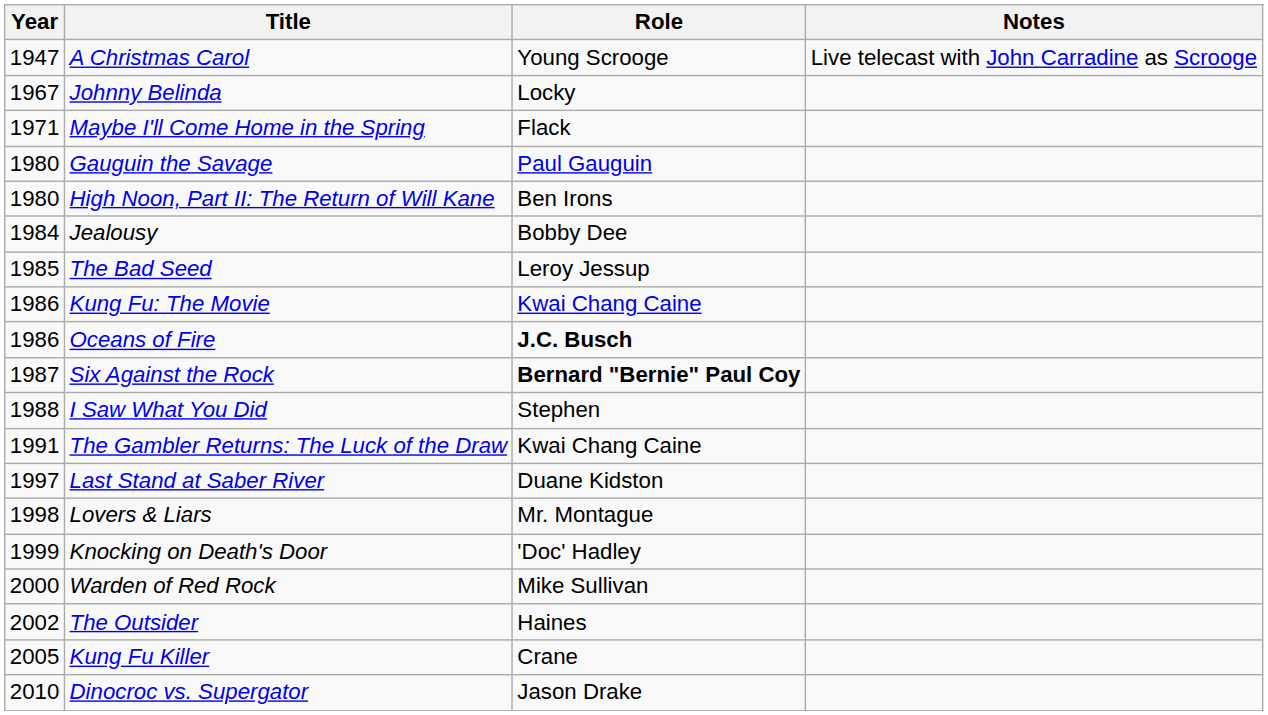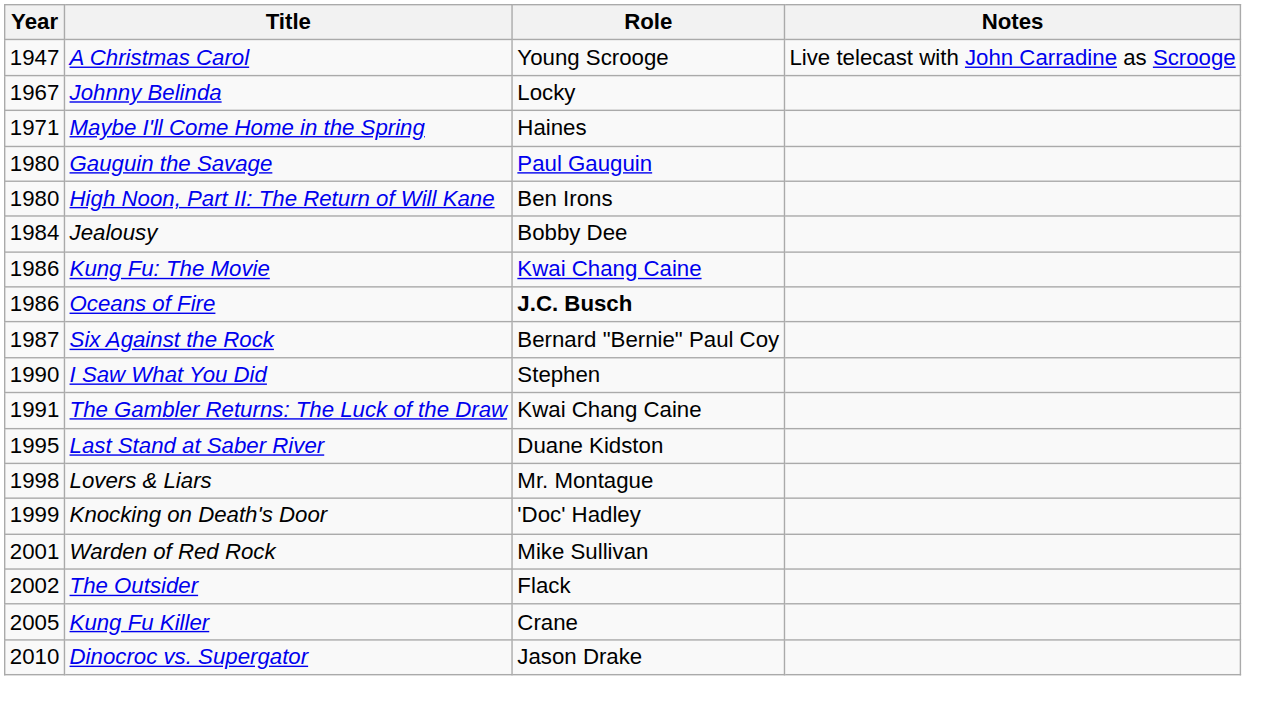Maybe I'll Come Home in the Spring | Role: Flack -> Haines
- row: 1985 | The Bad Seed | Leroy Jessup
Six Against the Rock | Role: bold -> normal
I Saw What You Did | Year: 1988 -> 1990
Last Stand at Saber River | Year: 1997 -> 1995
Warden of Red Rock | Year: 2000 -> 2001
The Outsider | Role: Haines -> Flack
